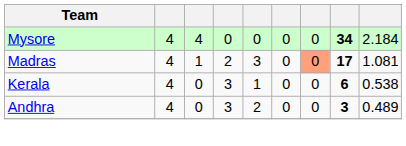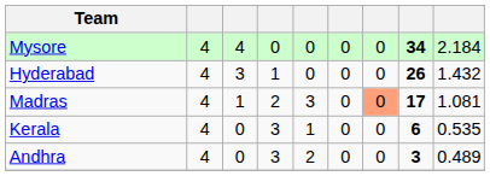+ row: Hyderabad | 4 | 3 | 1 | 0 | 0 | 0 | 26 | 1.432
Kerala | column 9: 0.538 -> 0.535
